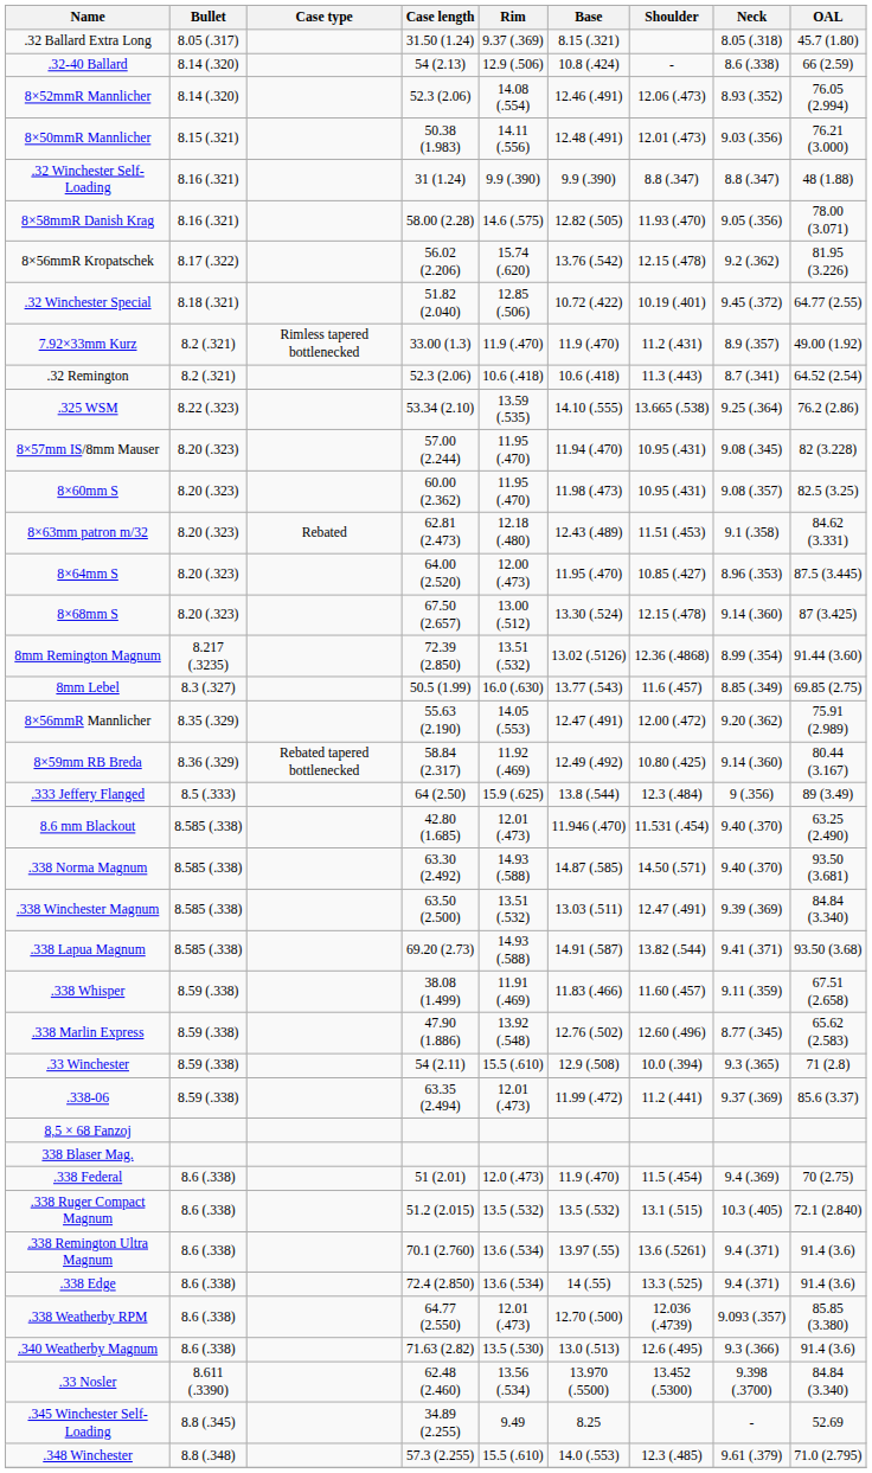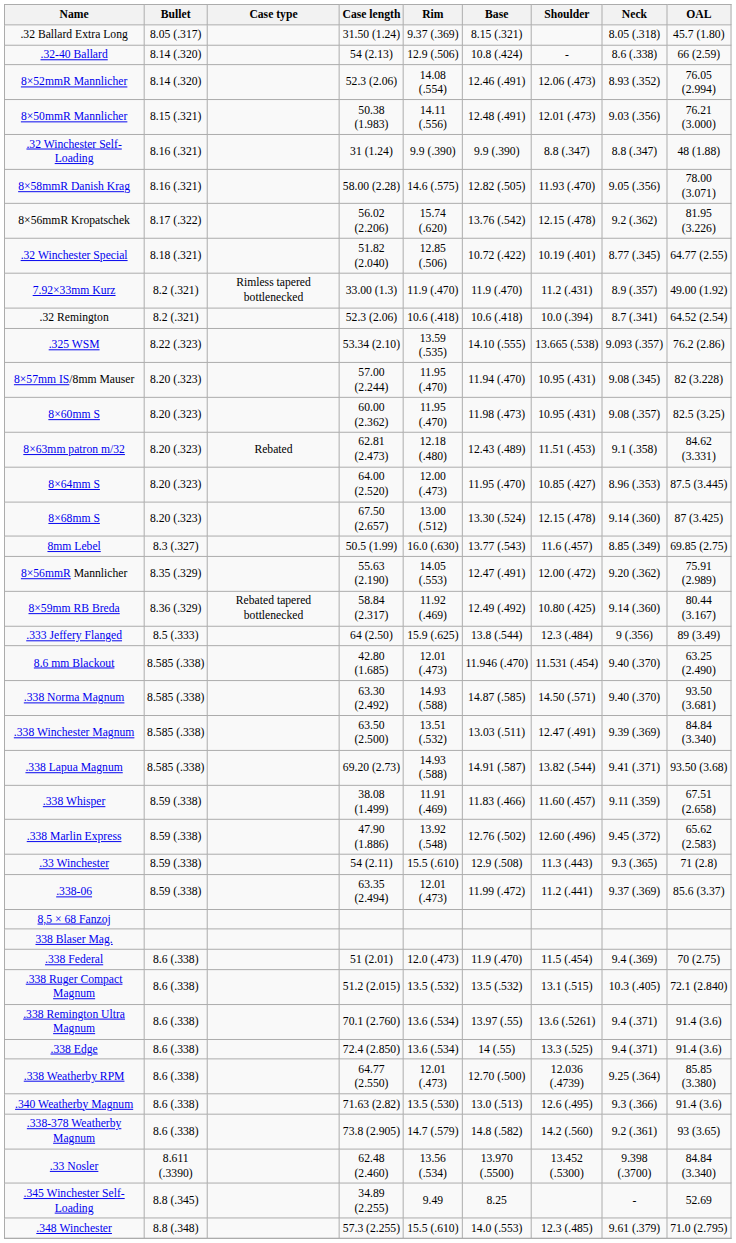.32 Winchester Special | Neck: 9.45 (.372) -> 8.77 (.345)
.32 Remington | Shoulder: 11.3 (.443) -> 10.0 (.394)
.325 WSM | Neck: 9.25 (.364) -> 9.093 (.357)
- row: 8mm Remington Magnum | 8.217 (.3235) | 72.39 (2.850) | 13.51 (.532) | 13.02 (.5126) | 12.36 (.4868) | 8.99 (.354) | 91.44 (3.60)
.338 Marlin Express | Neck: 8.77 (.345) -> 9.45 (.372)
.33 Winchester | Shoulder: 10.0 (.394) -> 11.3 (.443)
.338 Weatherby RPM | Neck: 9.093 (.357) -> 9.25 (.364)
+ row: .338-378 Weatherby Magnum | 8.6 (.338) | 73.8 (2.905) | 14.7 (.579) | 14.8 (.582) | 14.2 (.560) | 9.2 (.361) | 93 (3.65)
